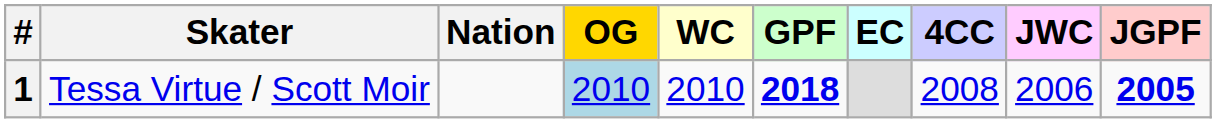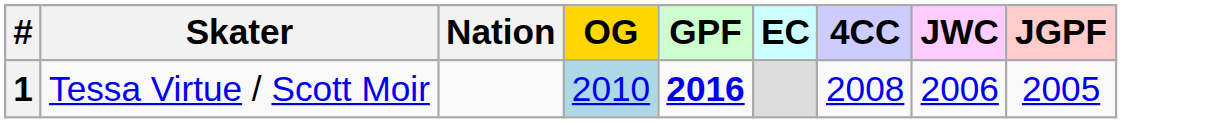- column: WC | 2010
1 | GPF: 2018 -> 2016
1 | JGPF: bold -> normal
